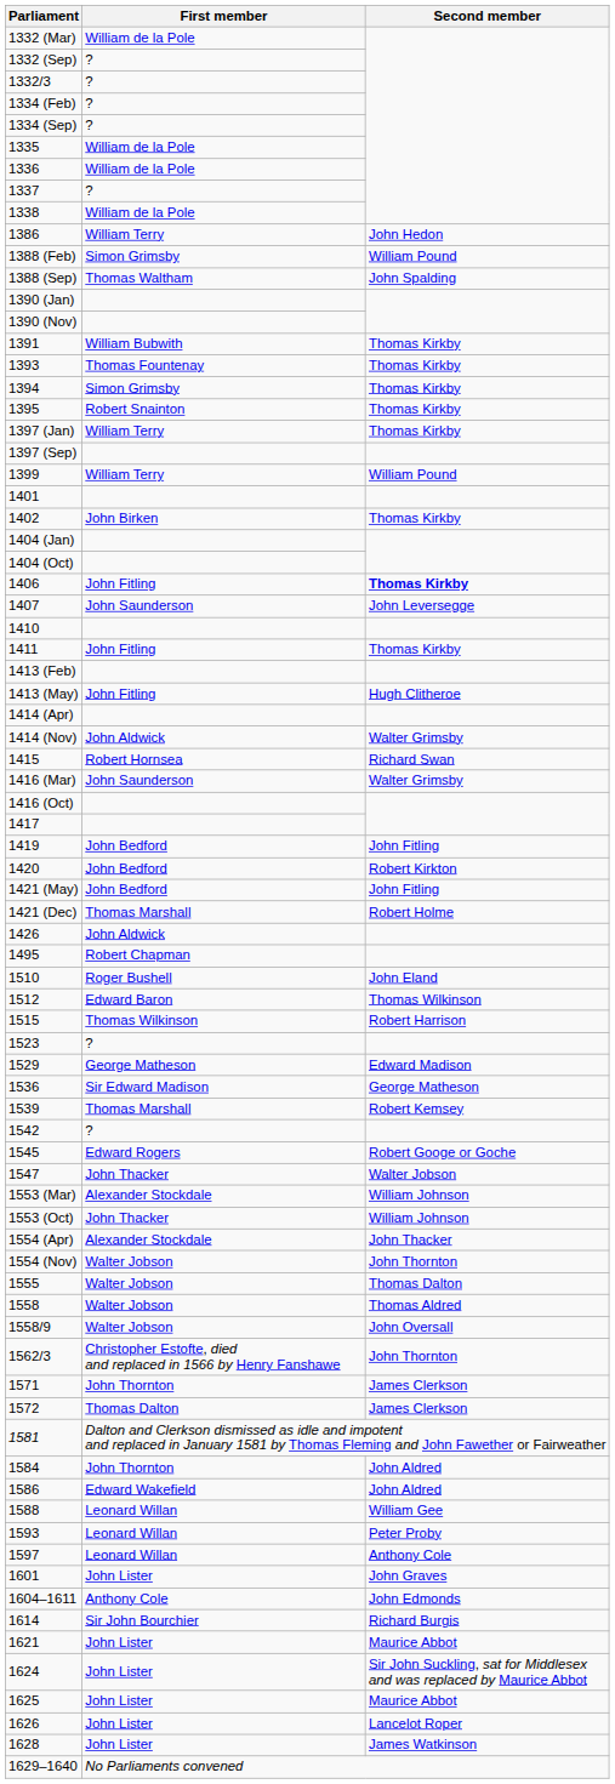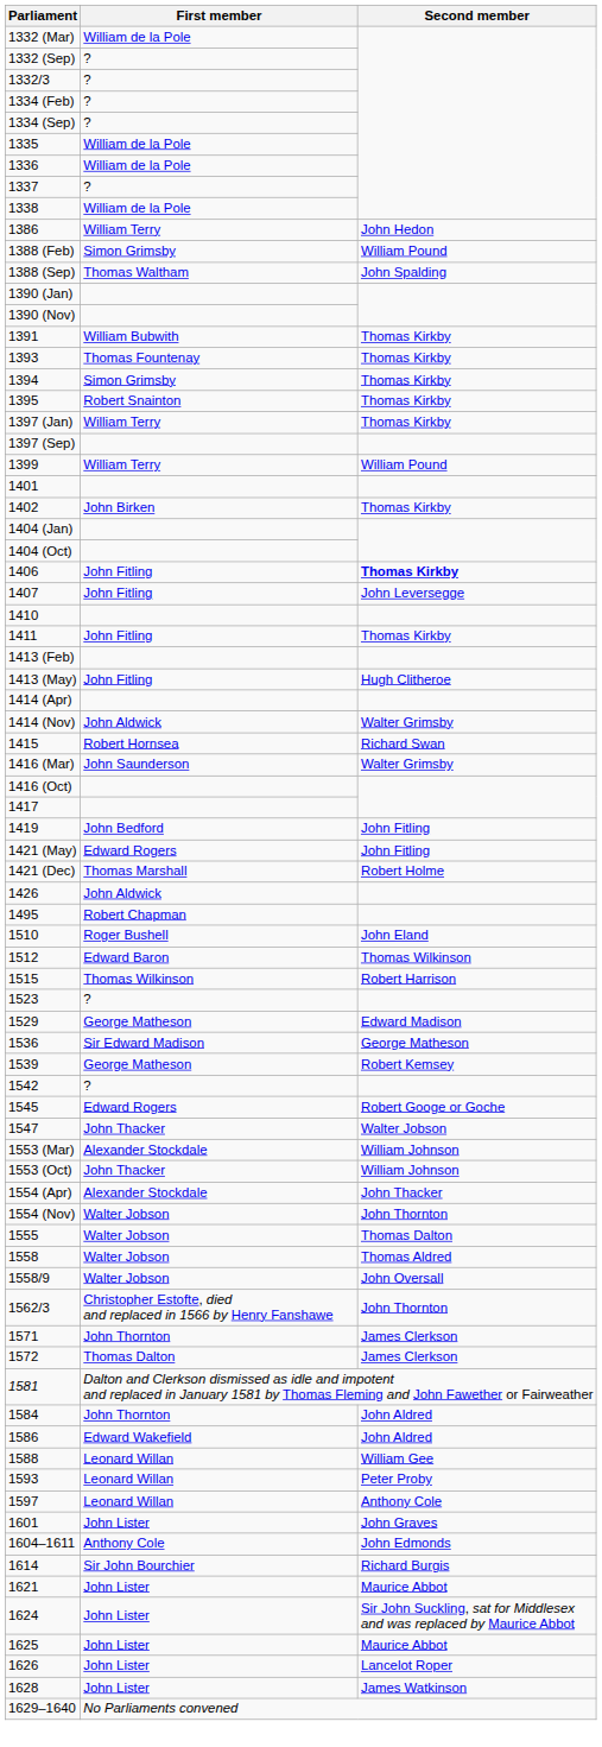1407 | First member: John Saunderson -> John Fitling
- row: 1420 | John Bedford | Robert Kirkton
1421 (May) | First member: John Bedford -> Edward Rogers
1539 | First member: Thomas Marshall -> George Matheson
